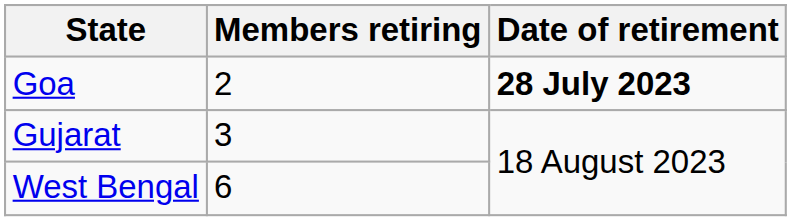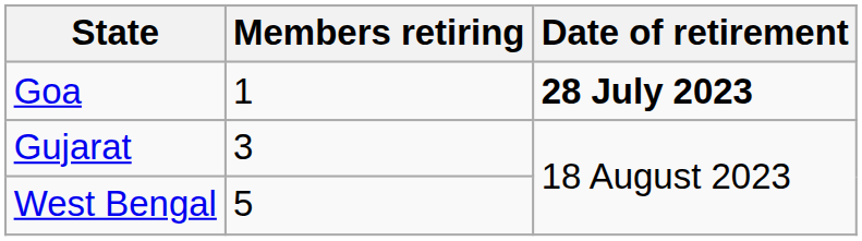Goa | Members retiring: 2 -> 1
West Bengal | Members retiring: 6 -> 5
